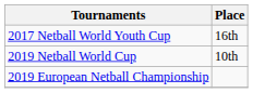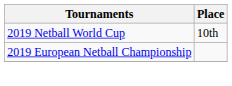- row: 2017 Netball World Youth Cup | 16th
